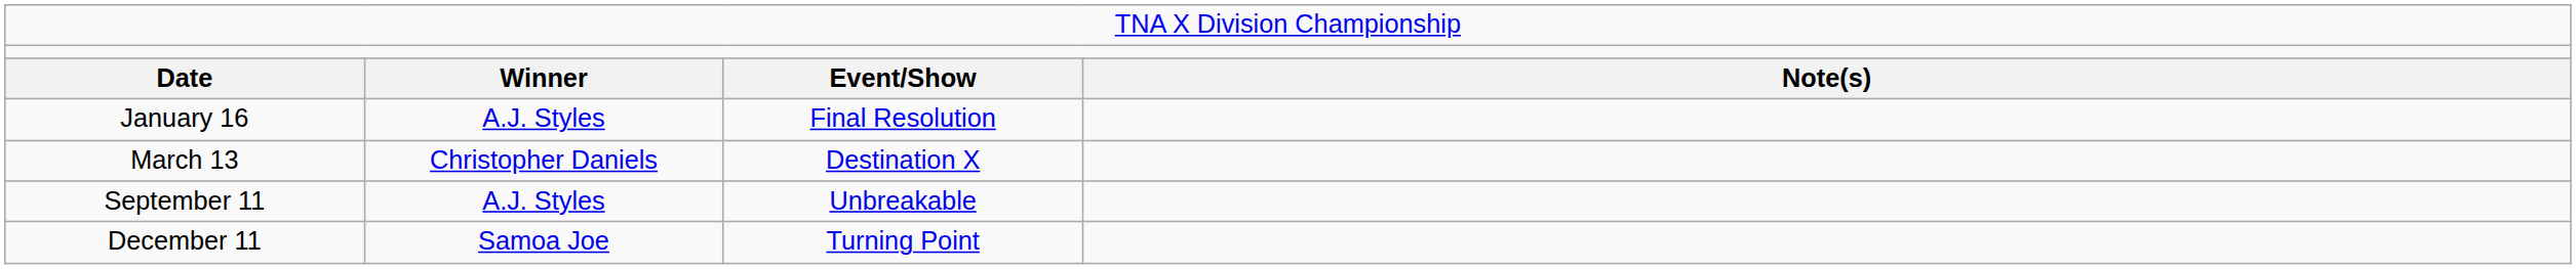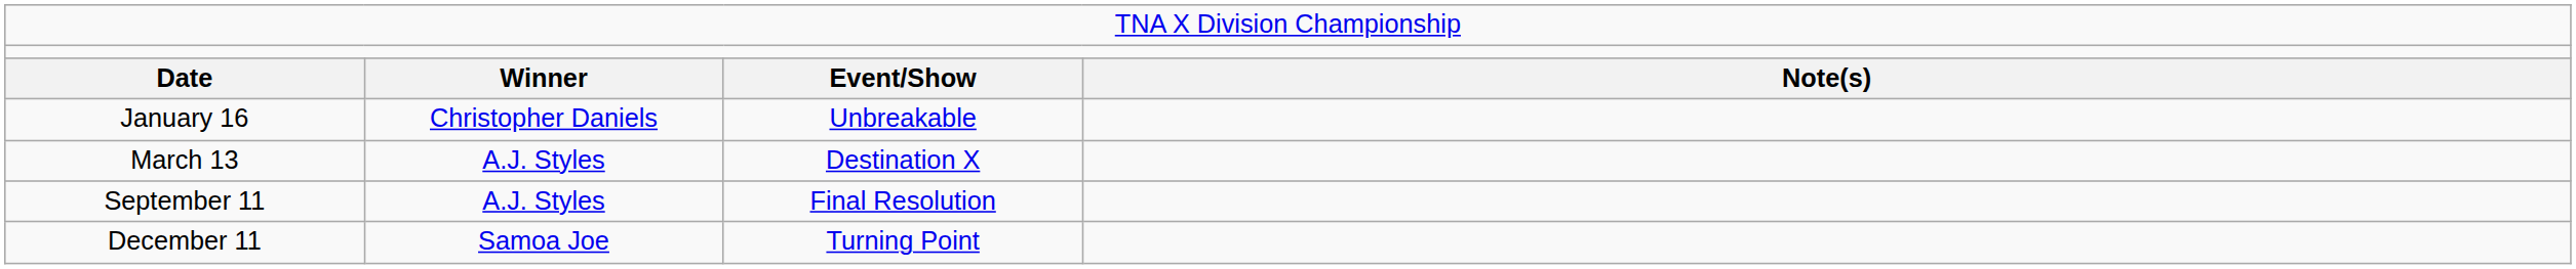January 16 | column 2: A.J. Styles -> Christopher Daniels
January 16 | column 3: Final Resolution -> Unbreakable
March 13 | column 2: Christopher Daniels -> A.J. Styles
September 11 | column 3: Unbreakable -> Final Resolution
